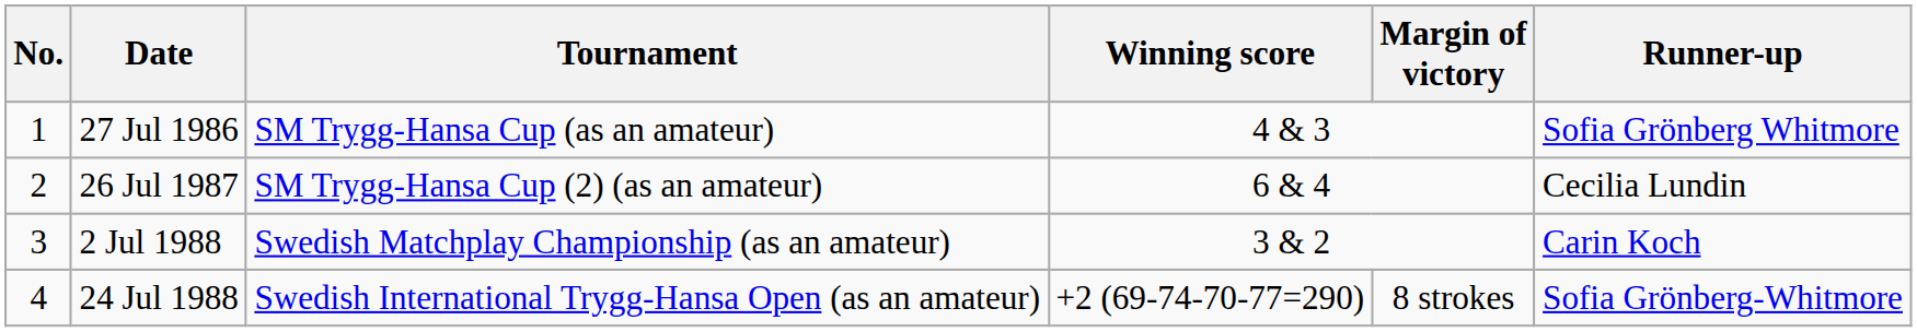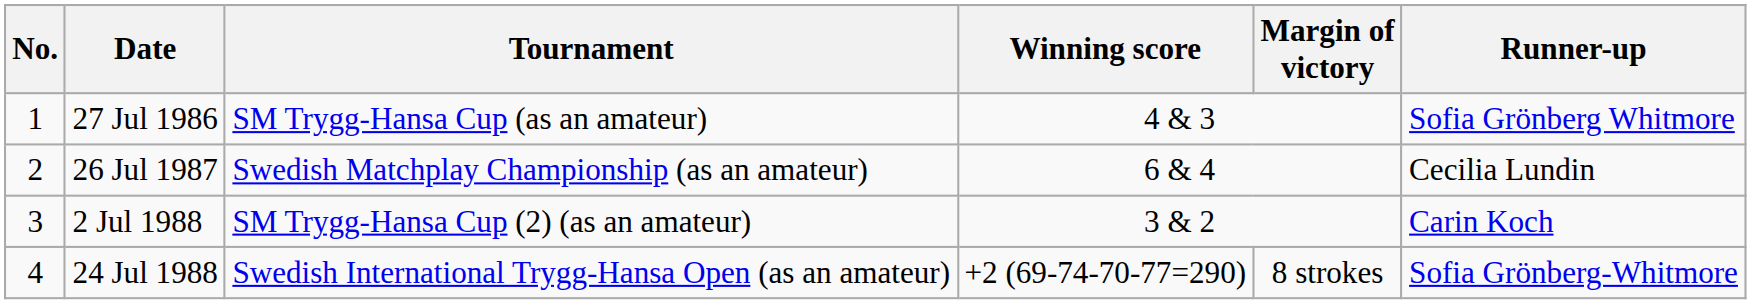26 Jul 1987 | Tournament: SM Trygg-Hansa Cup (2) (as an amateur) -> Swedish Matchplay Championship (as an amateur)
2 Jul 1988 | Tournament: Swedish Matchplay Championship (as an amateur) -> SM Trygg-Hansa Cup (2) (as an amateur)
